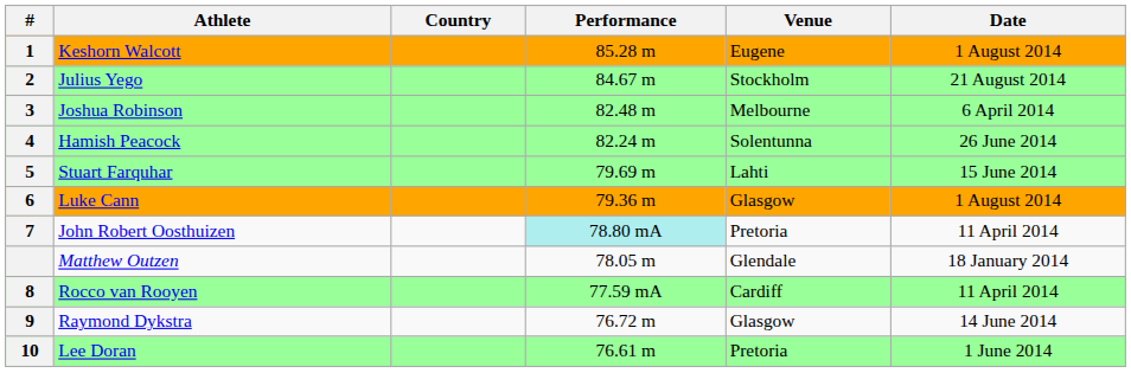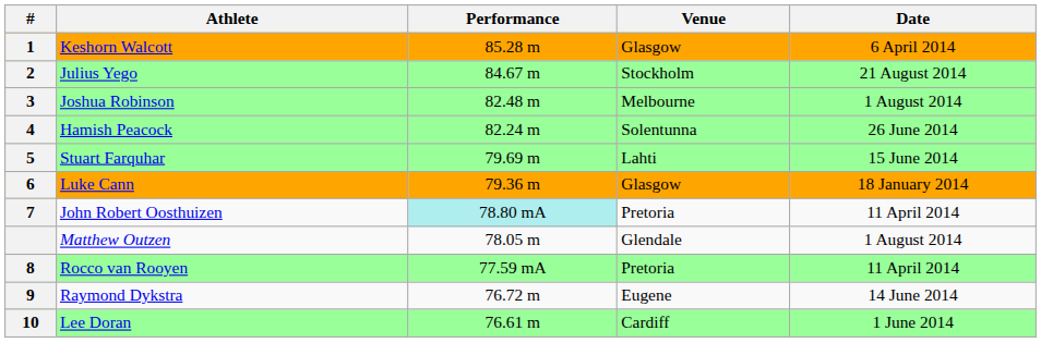- column: Country
Keshorn Walcott | Venue: Eugene -> Glasgow
Keshorn Walcott | Date: 1 August 2014 -> 6 April 2014
Joshua Robinson | Date: 6 April 2014 -> 1 August 2014
Luke Cann | Date: 1 August 2014 -> 18 January 2014
Matthew Outzen | Date: 18 January 2014 -> 1 August 2014
Rocco van Rooyen | Venue: Cardiff -> Pretoria
Raymond Dykstra | Venue: Glasgow -> Eugene
Lee Doran | Venue: Pretoria -> Cardiff
